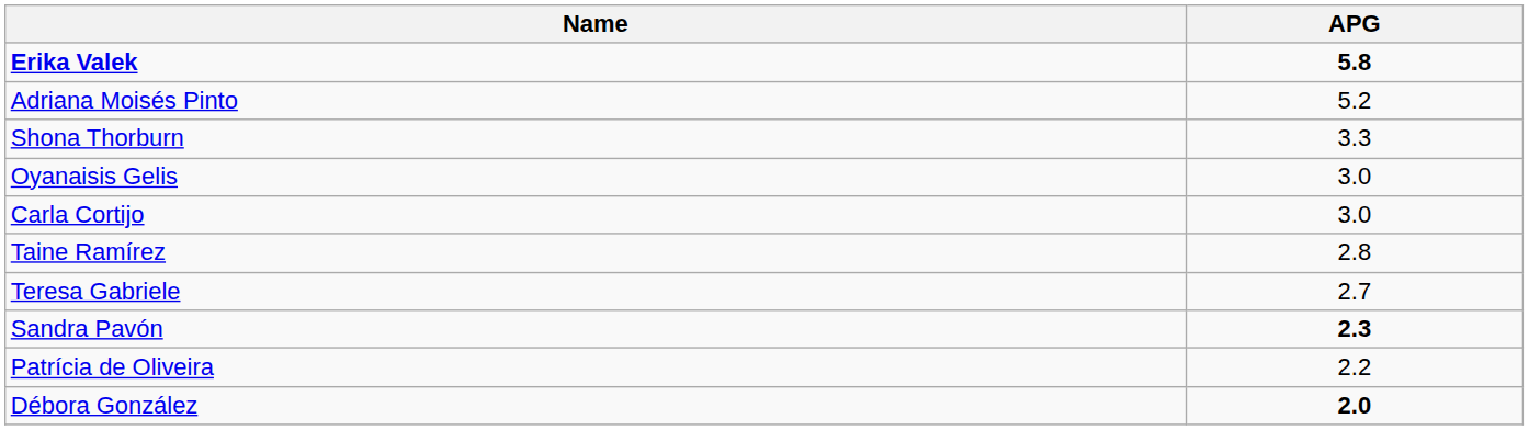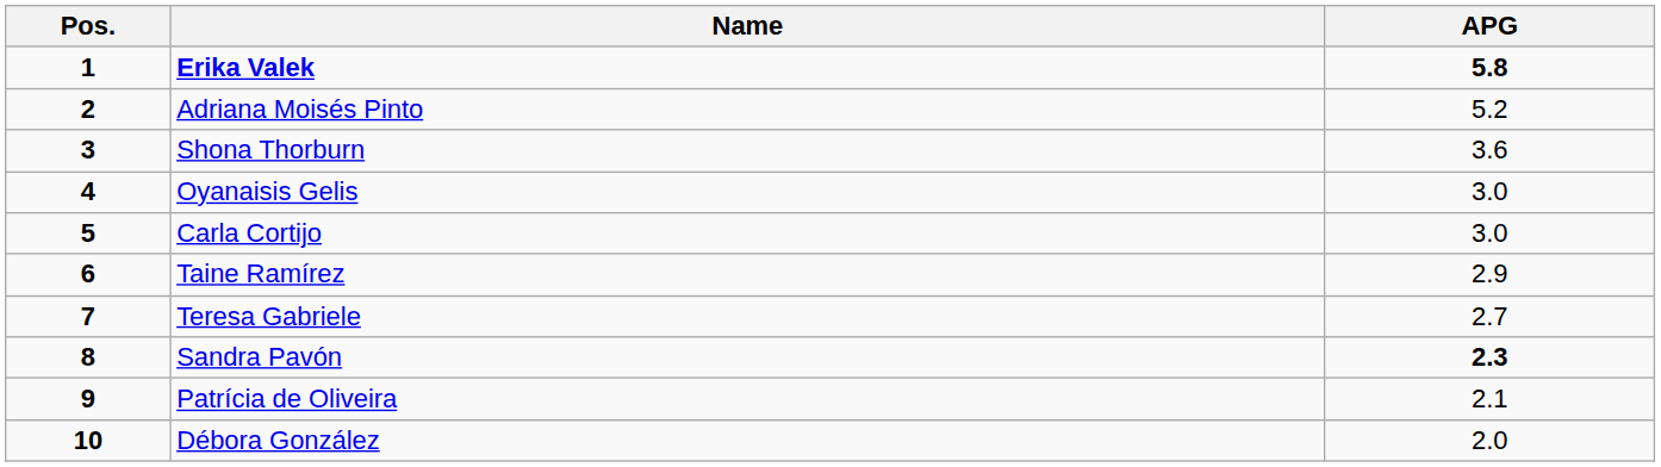+ column: Pos. | 1 | 2 | 3 | 4 | 5 | 6 | 7 | 8 | 9 | 10
Shona Thorburn | APG: 3.3 -> 3.6
Taine Ramírez | APG: 2.8 -> 2.9
Patrícia de Oliveira | APG: 2.2 -> 2.1
Débora González | APG: bold -> normal
